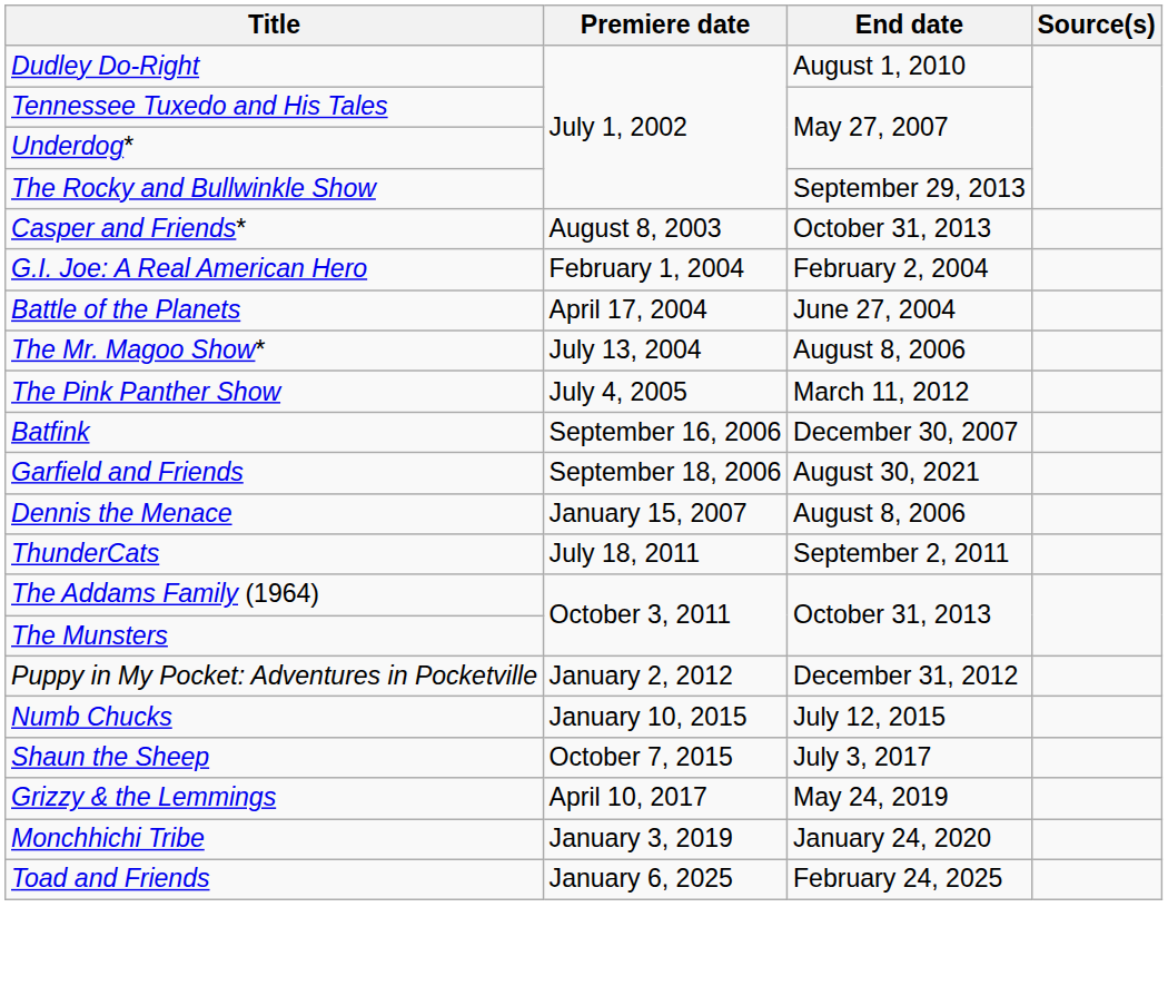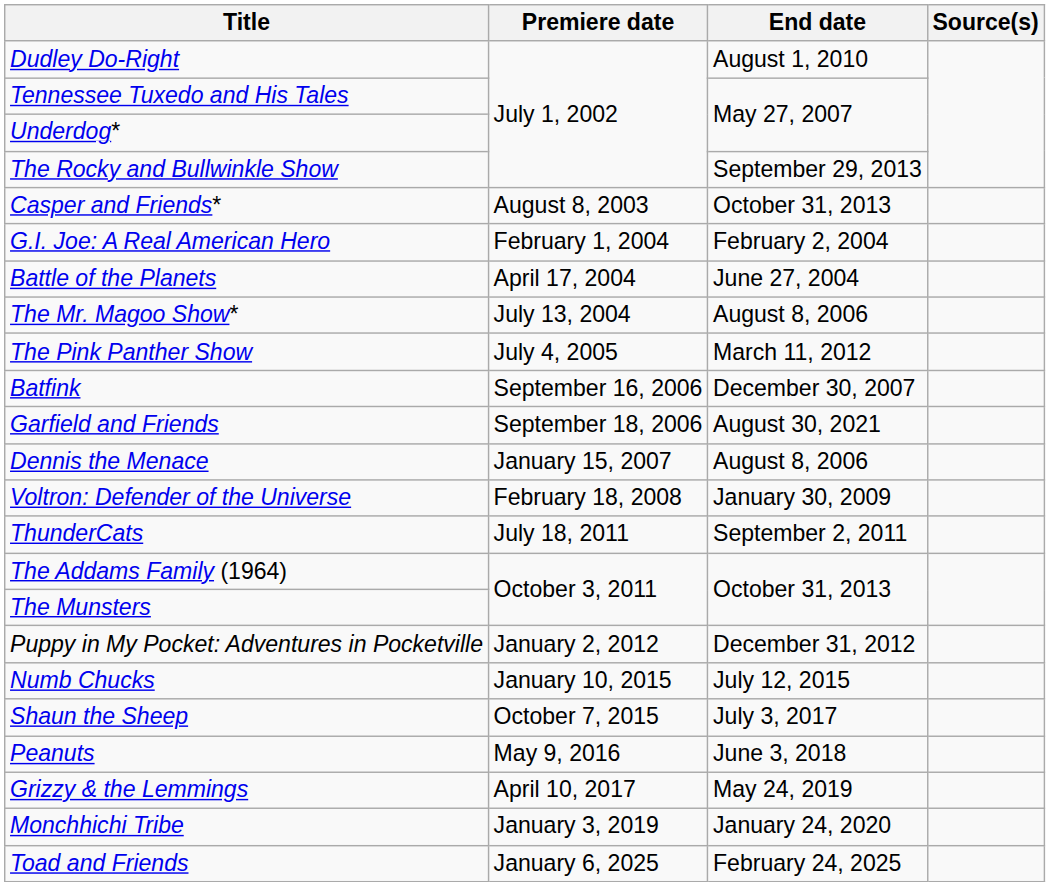+ row: Voltron: Defender of the Universe | February 18, 2008 | January 30, 2009
+ row: Peanuts | May 9, 2016 | June 3, 2018
